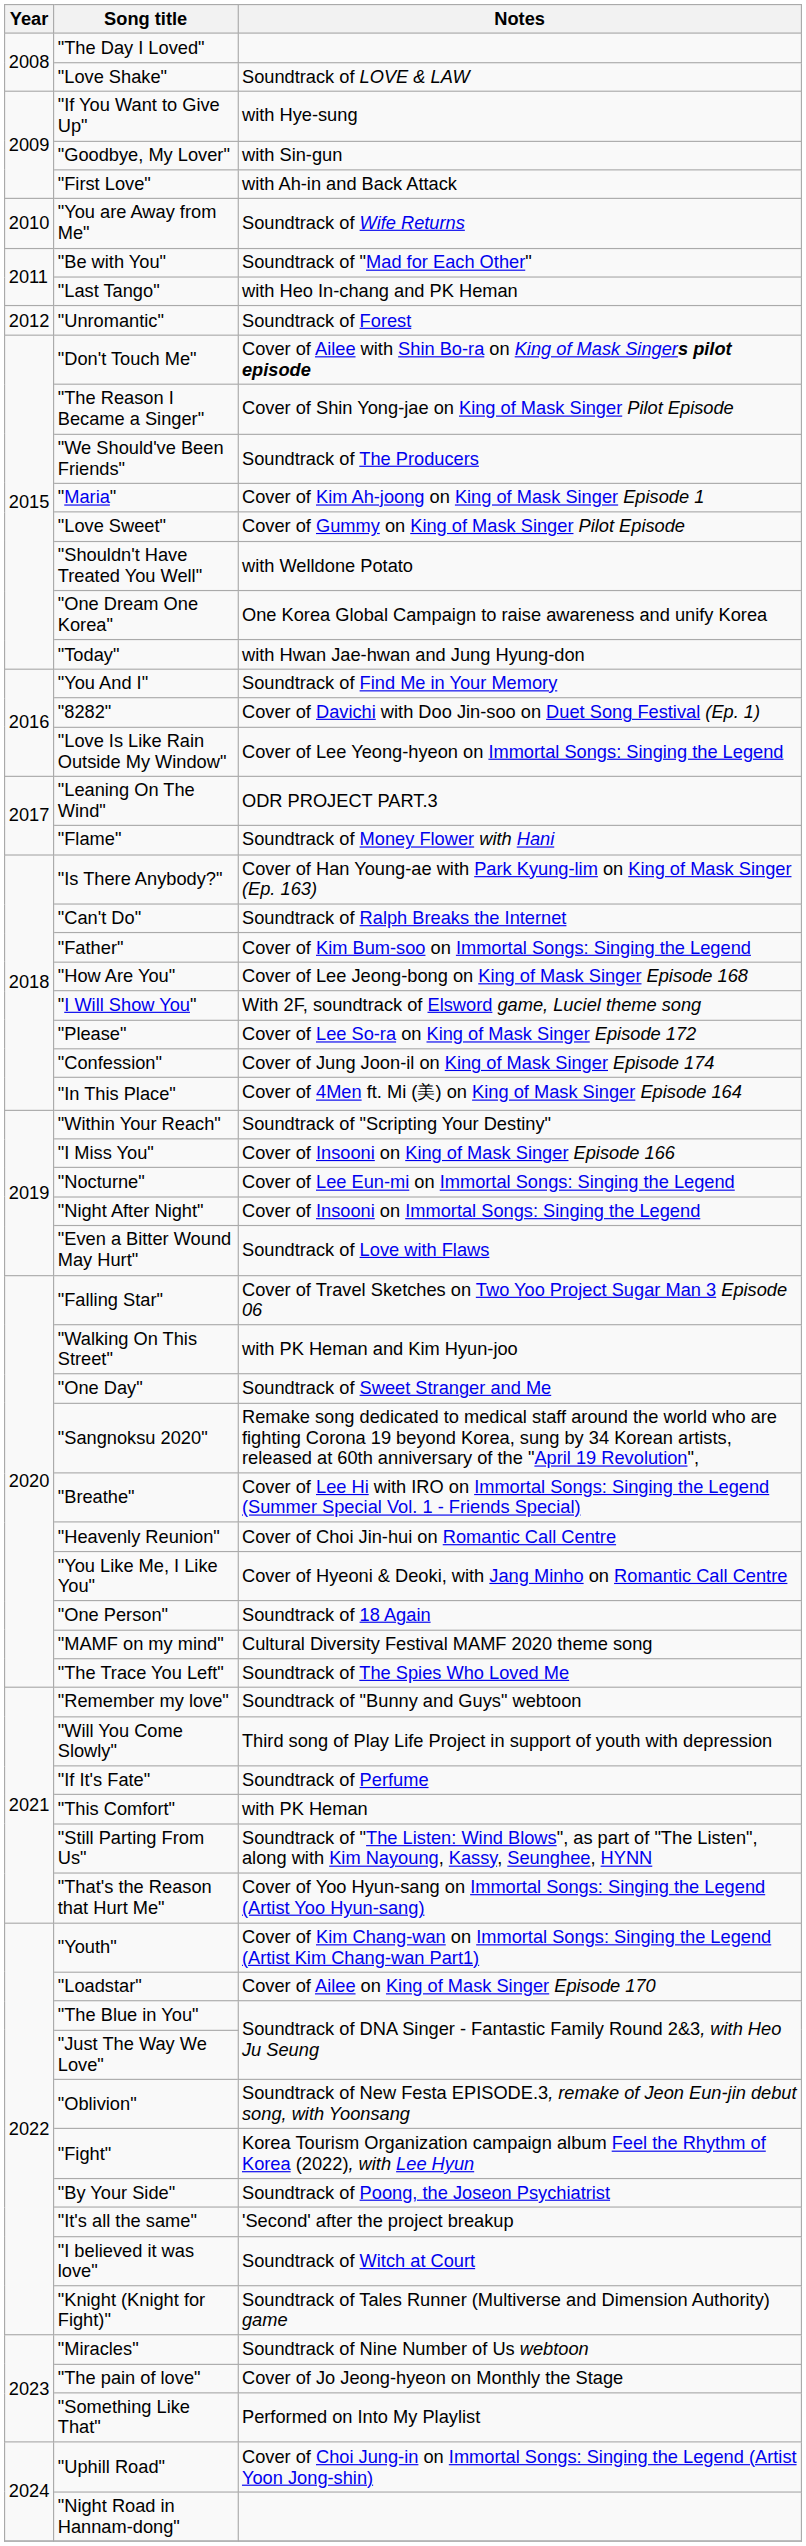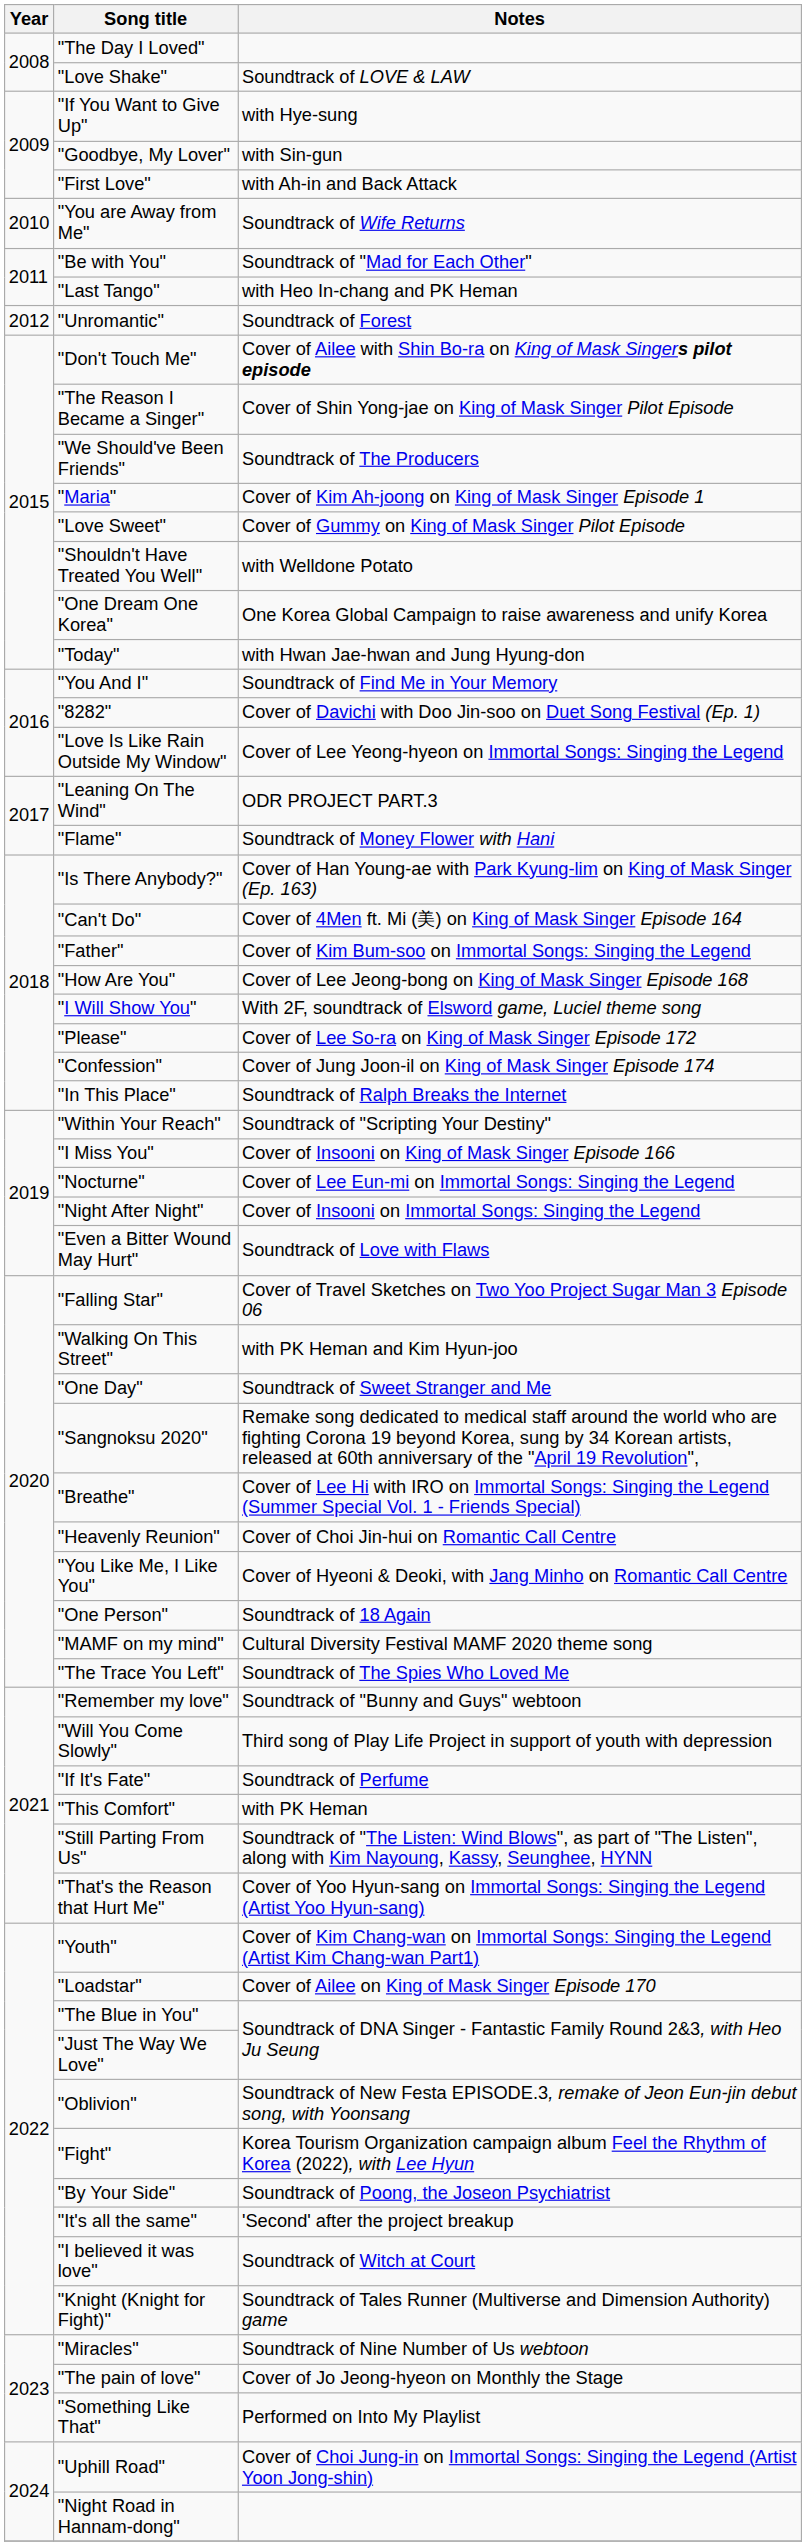"Can't Do" | Notes: Soundtrack of Ralph Breaks the Internet -> Cover of 4Men ft. Mi (美) on King of Mask Singer Episode 164
"In This Place" | Notes: Cover of 4Men ft. Mi (美) on King of Mask Singer Episode 164 -> Soundtrack of Ralph Breaks the Internet
